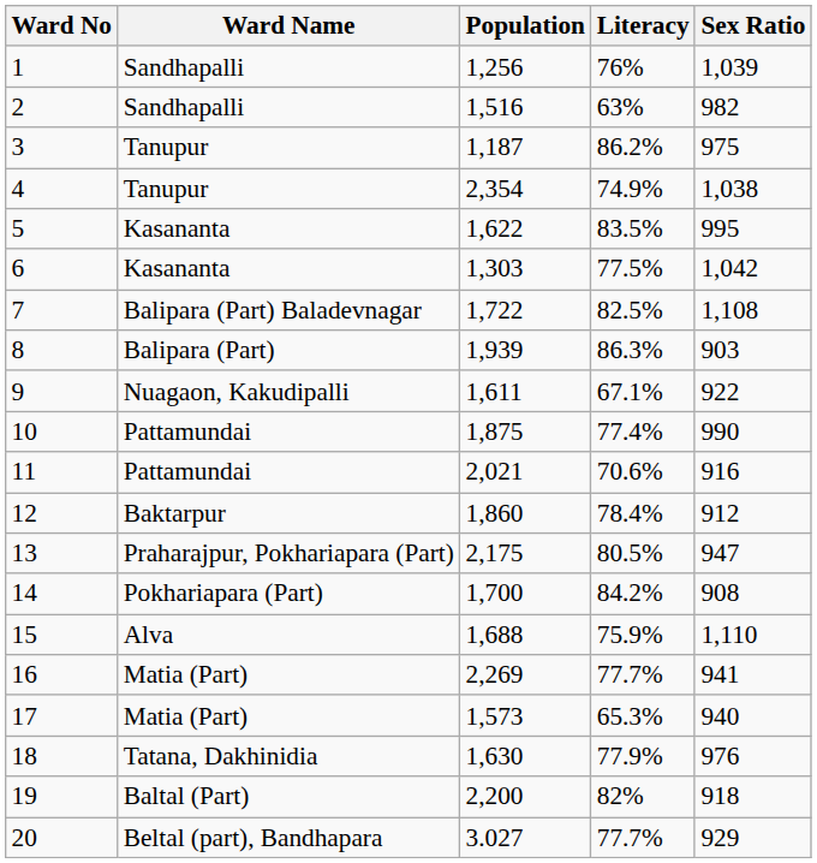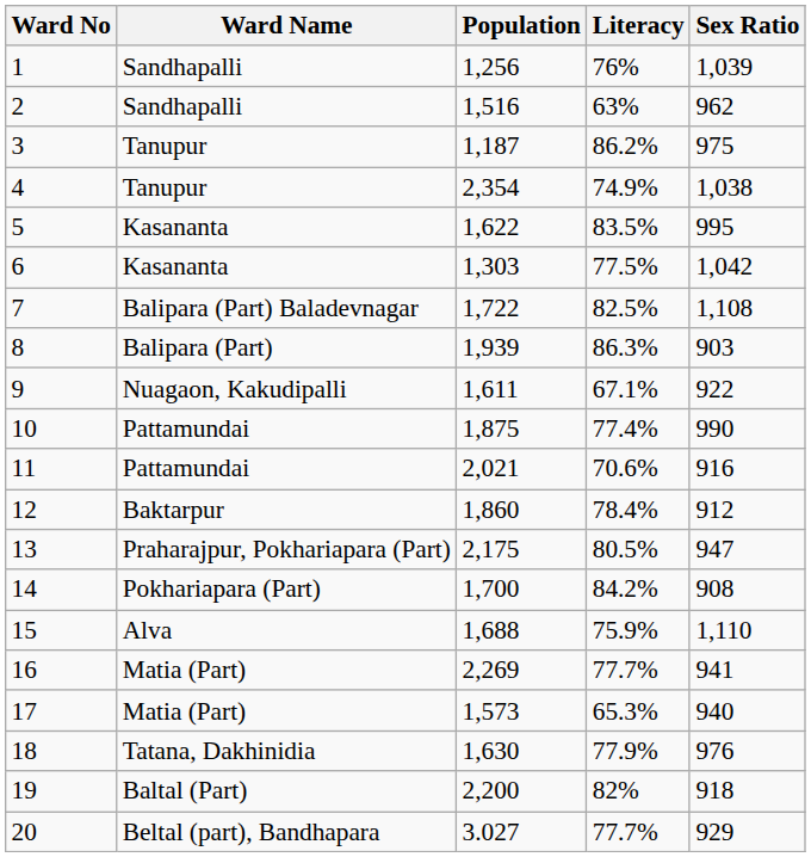2 | Sex Ratio: 982 -> 962
